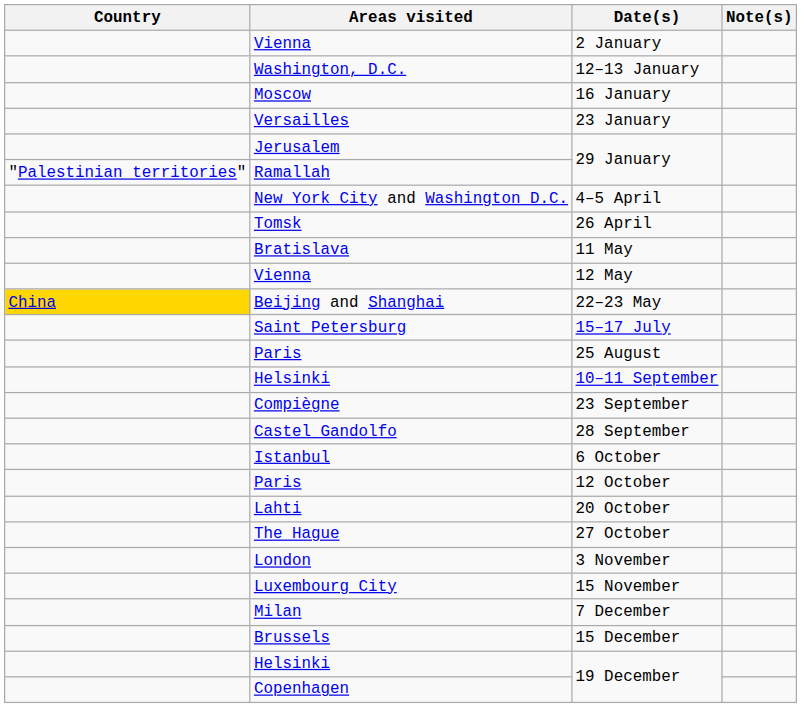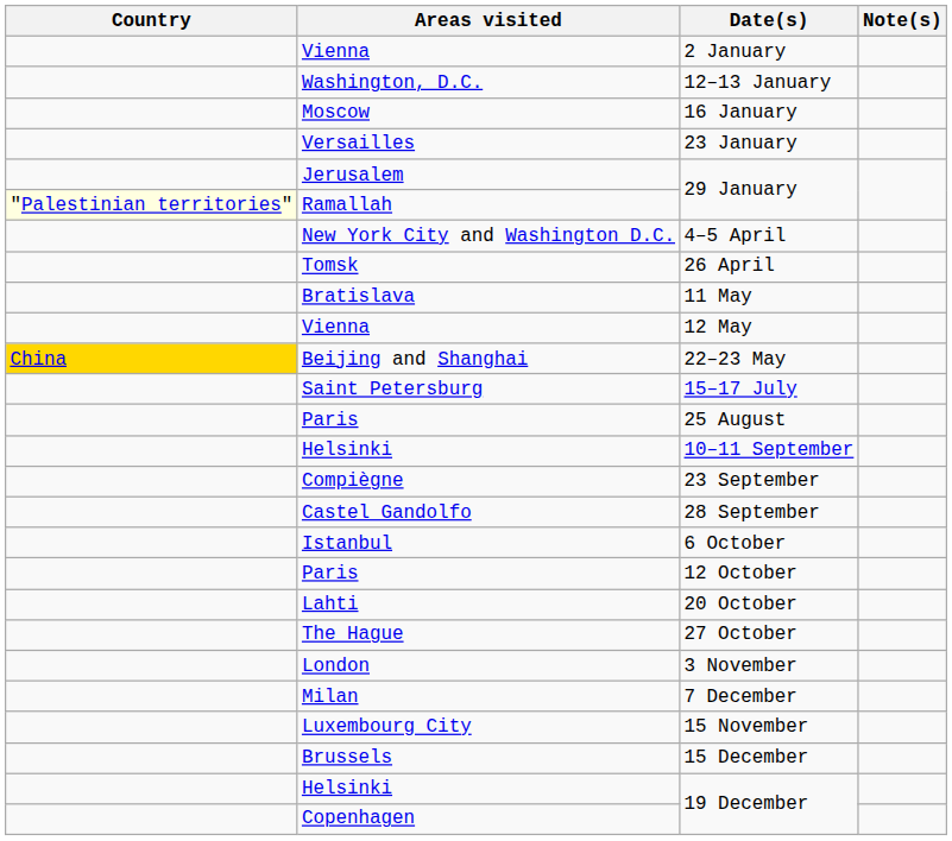Ramallah / 29 January | Country: no background -> lightyellow background
rows swapped: 15 November <-> 7 December
